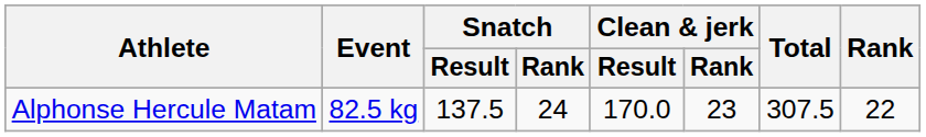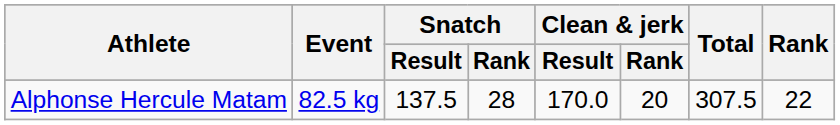Alphonse Hercule Matam | Snatch / Rank: 24 -> 28
Alphonse Hercule Matam | Clean & jerk / Rank: 23 -> 20
